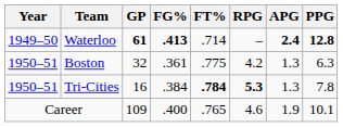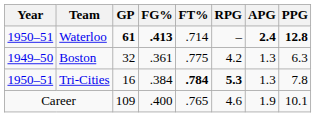Waterloo | Year: 1949–50 -> 1950–51
Boston | Year: 1950–51 -> 1949–50
